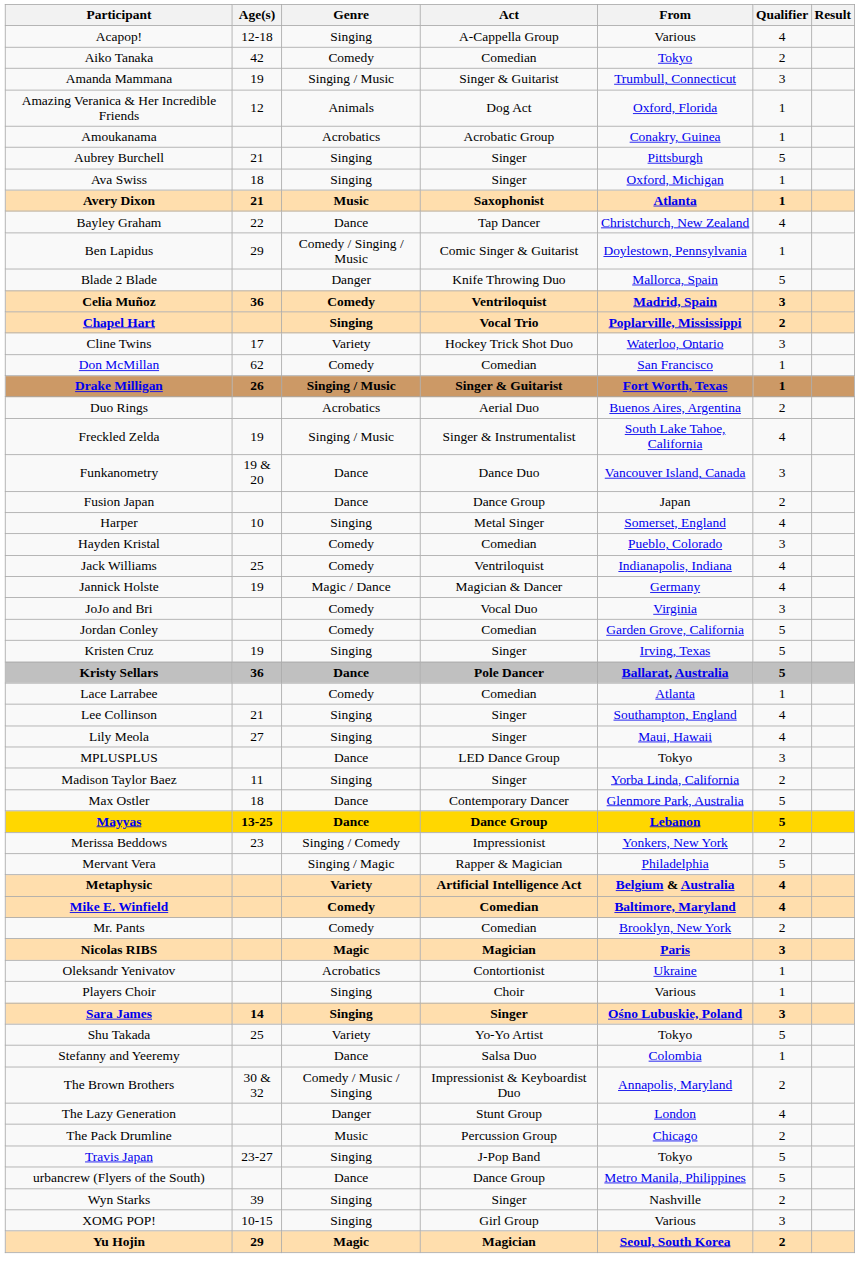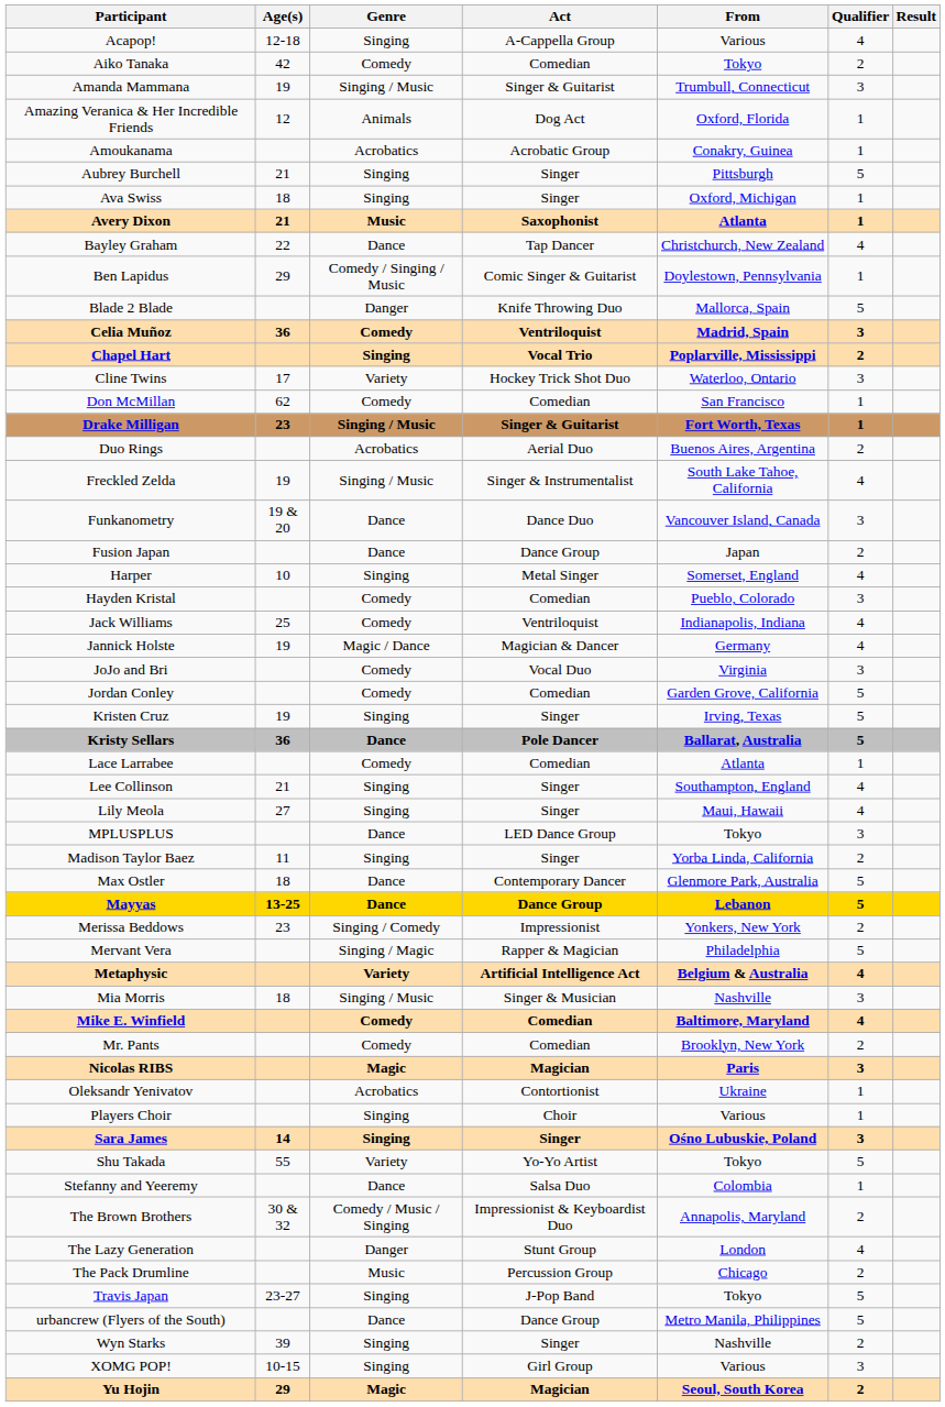Drake Milligan | Age(s): 26 -> 23
+ row: Mia Morris | 18 | Singing / Music | Singer & Musician | Nashville | 3
Shu Takada | Age(s): 25 -> 55
